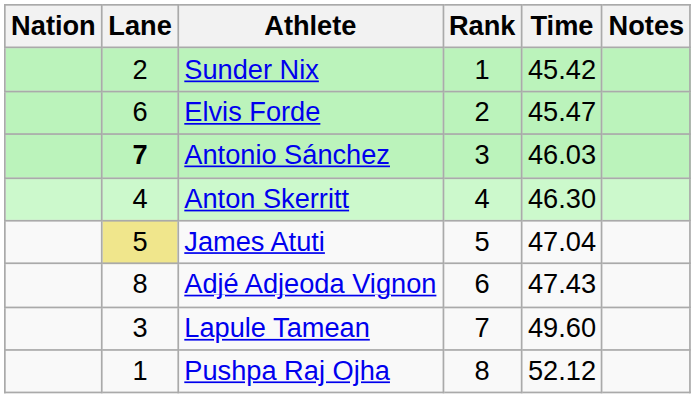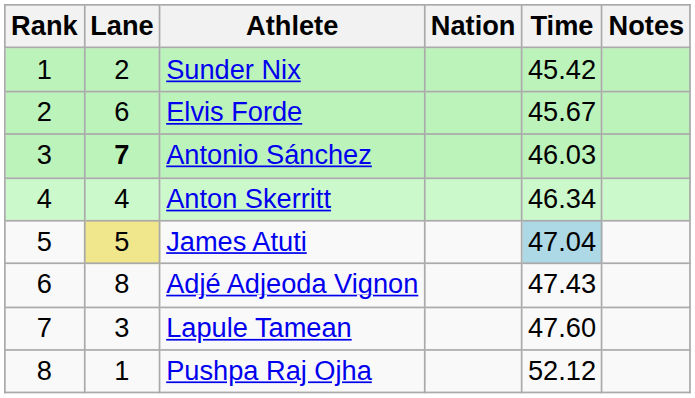columns swapped: Rank <-> Nation
Elvis Forde | Time: 45.47 -> 45.67
Anton Skerritt | Time: 46.30 -> 46.34
James Atuti | Time: no background -> lightblue background
Lapule Tamean | Time: 49.60 -> 47.60
